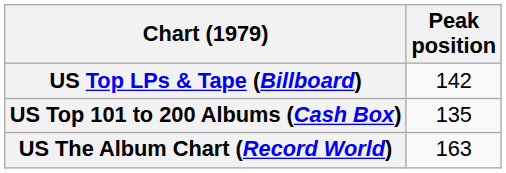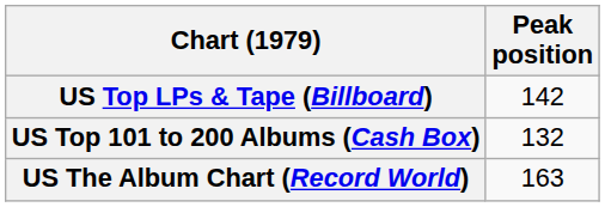US Top 101 to 200 Albums (Cash Box) | Peak position: 135 -> 132
